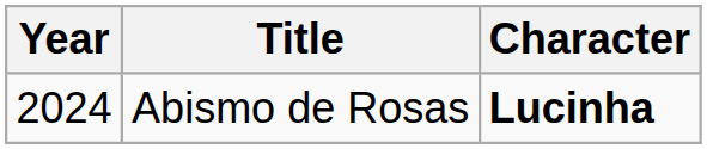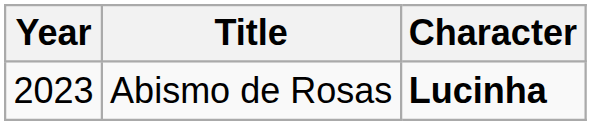Abismo de Rosas | Year: 2024 -> 2023
